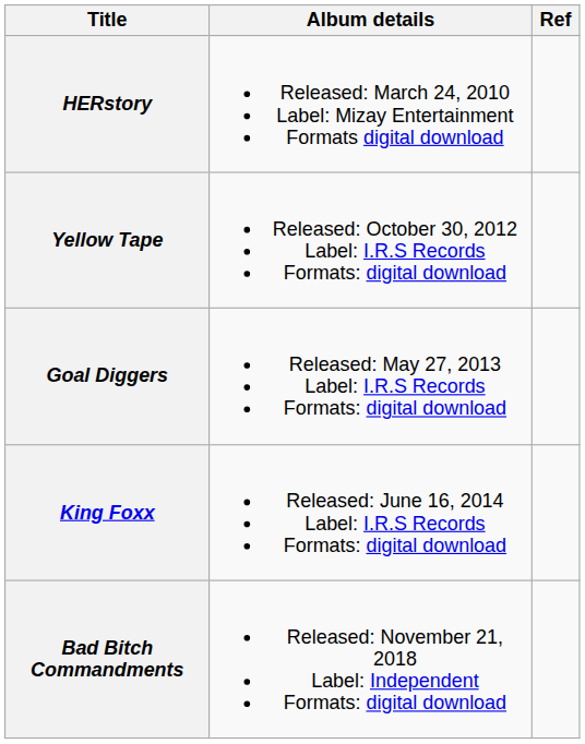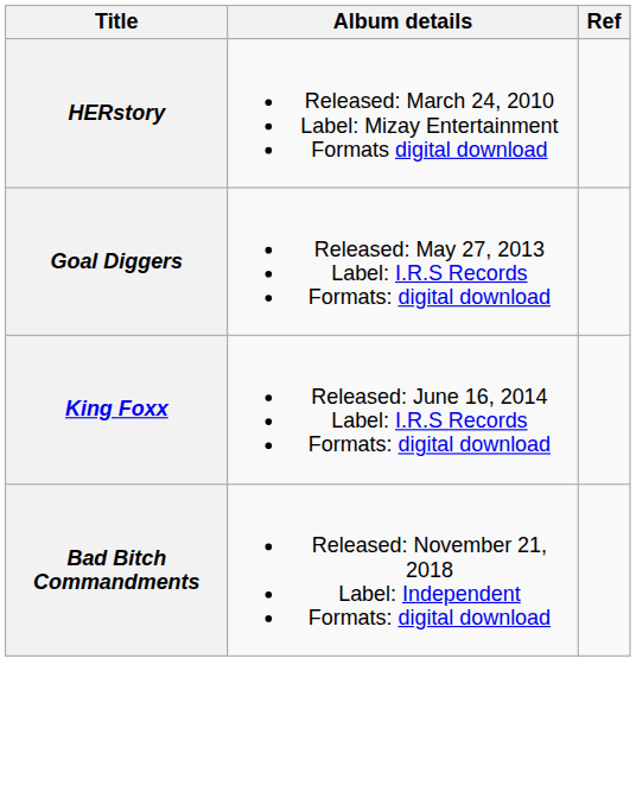- row: Yellow Tape | Released: October 30, 2012 Label: I.R.S Records Formats: digital download
